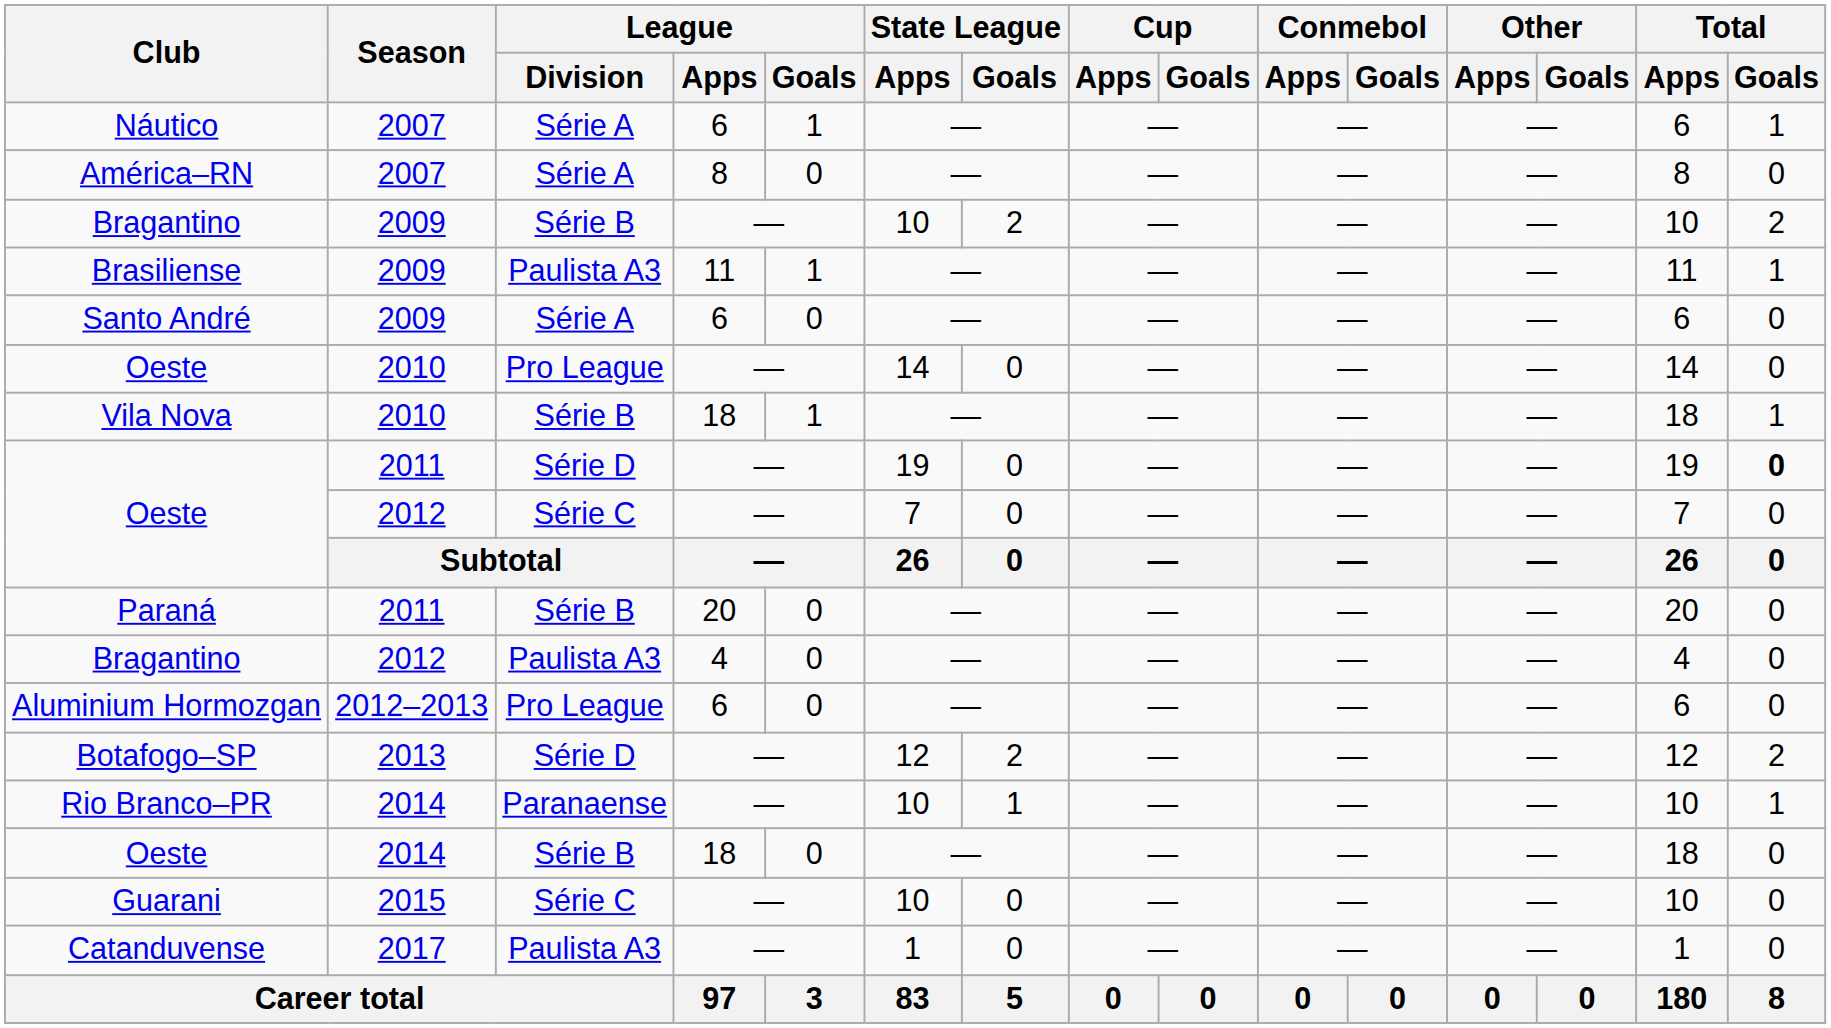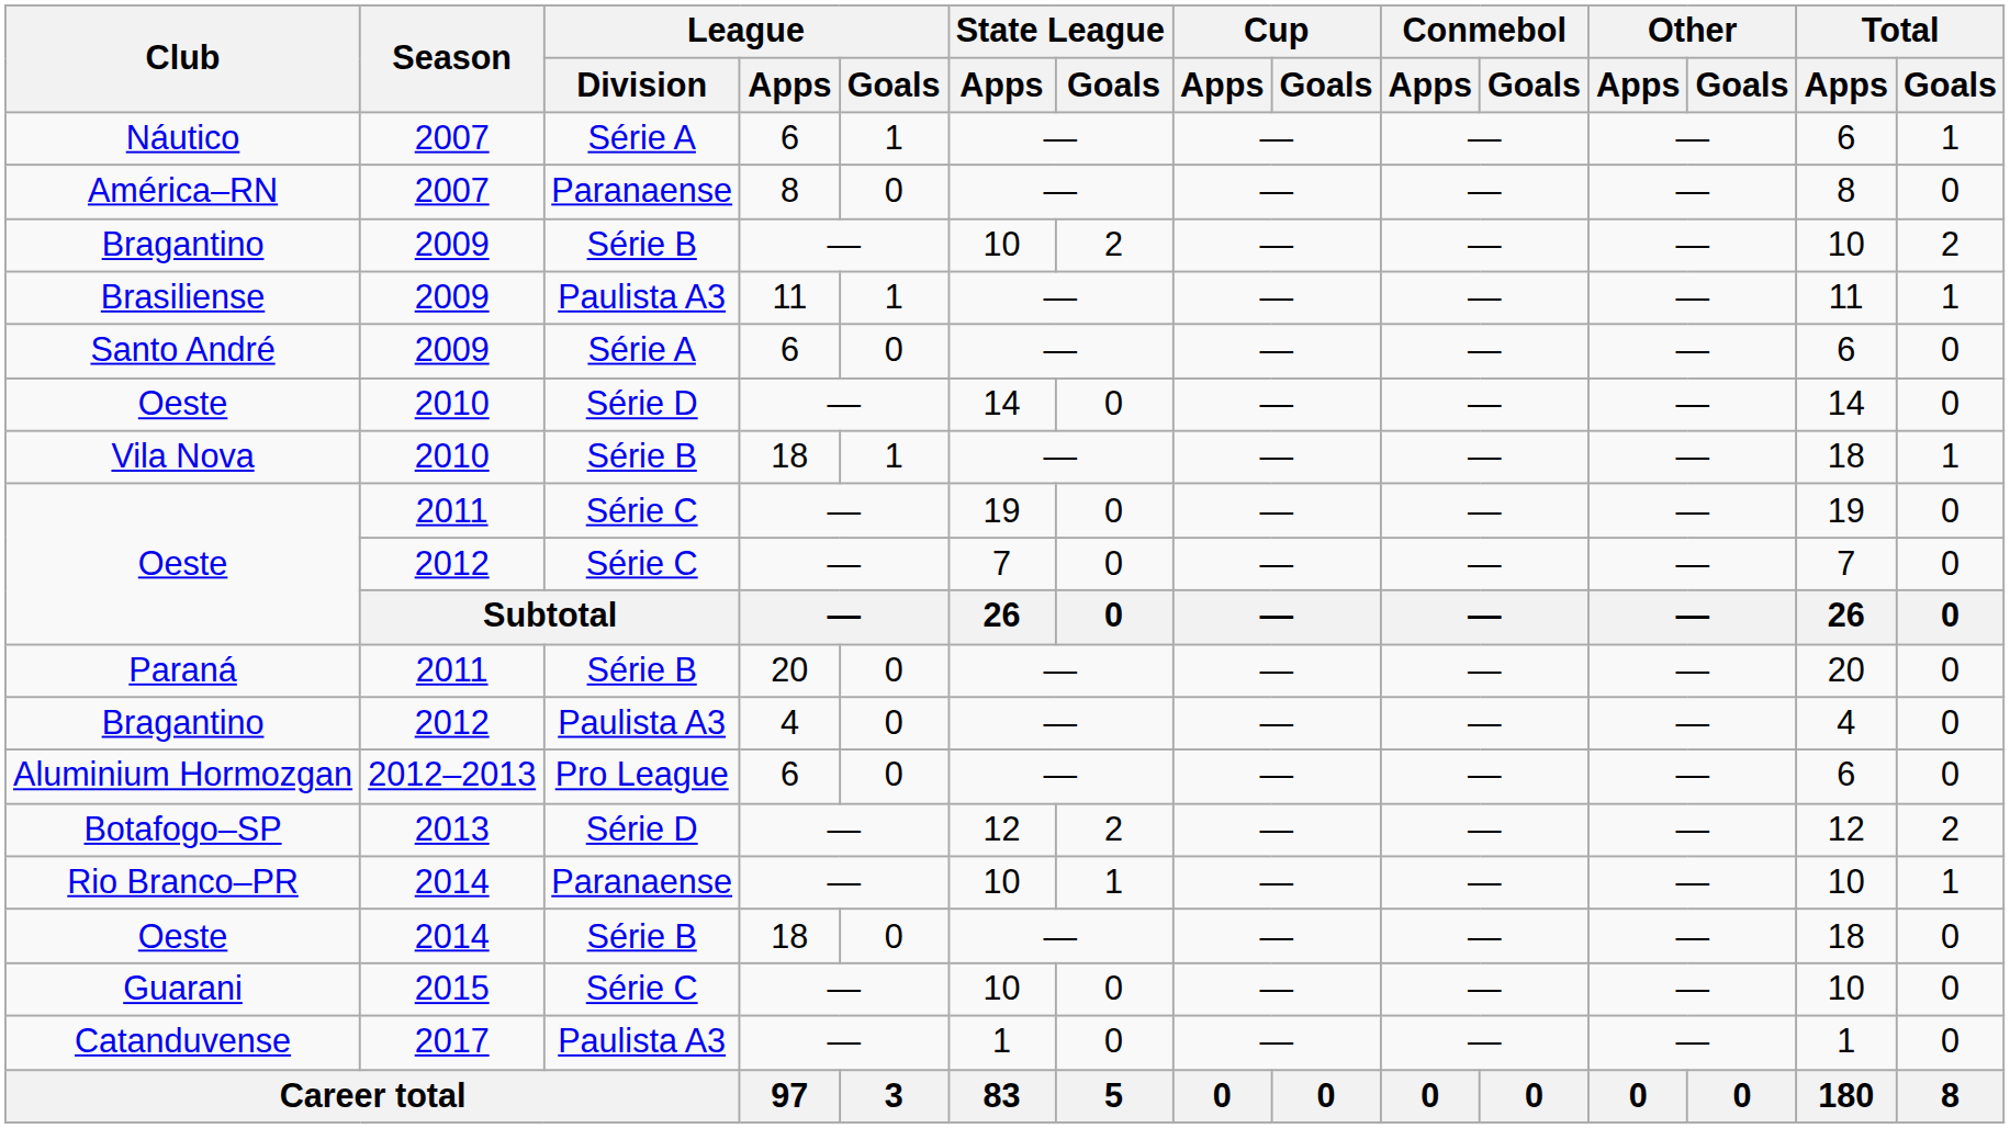América–RN | League / Division: Série A -> Paranaense
Oeste / 2010 | League / Division: Pro League -> Série D
Oeste / 2011 | League / Division: Série D -> Série C
Oeste / 2011 | Total / Goals: bold -> normal
